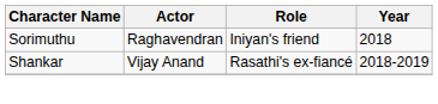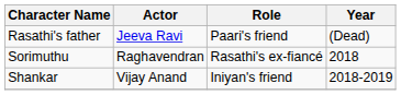+ row: Rasathi's father | Jeeva Ravi | Paari's friend | (Dead)
Sorimuthu | Role: Iniyan's friend -> Rasathi's ex-fiancé
Shankar | Role: Rasathi's ex-fiancé -> Iniyan's friend
